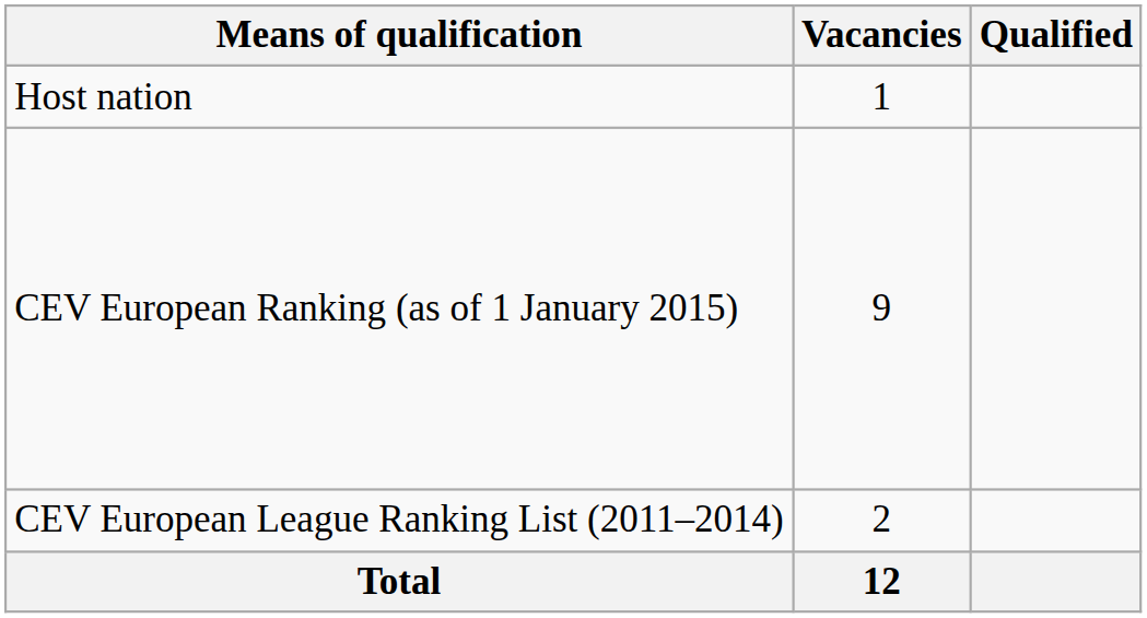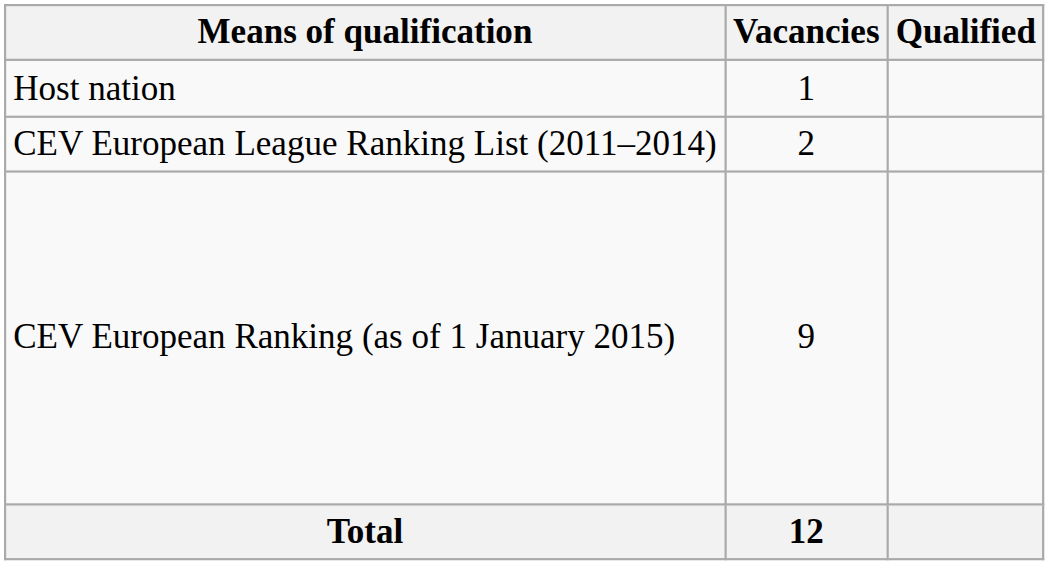rows swapped: CEV European Ranking (as of 1 January 2015) <-> CEV European League Ranking List (2011–2014)
